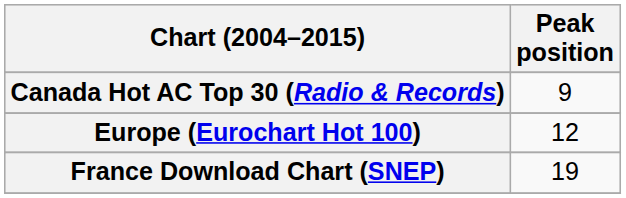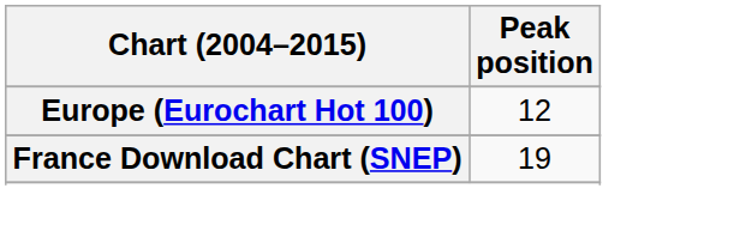- row: Canada Hot AC Top 30 (Radio & Records) | 9
